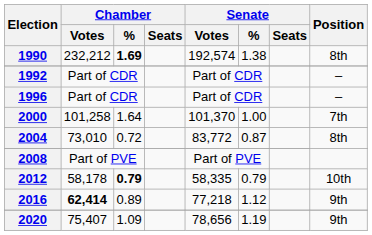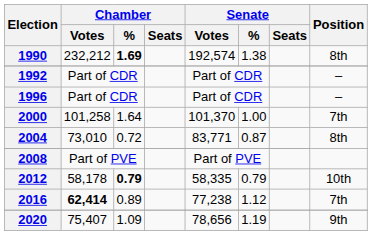2004 | Senate / Votes: 83,772 -> 83,771
2016 | Senate / Votes: 77,218 -> 77,238
2016 | Position: 9th -> 7th
